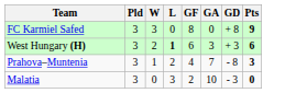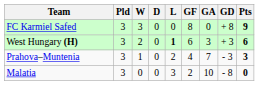+ column: D | 0 | 0 | 0 | 0
Prahova–Muntenia | GD: - 8 -> - 3
Malatia | GD: - 3 -> - 8
